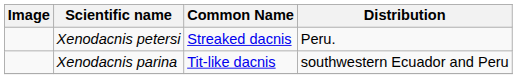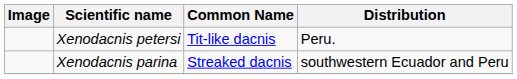Xenodacnis petersi | Common Name: Streaked dacnis -> Tit-like dacnis
Xenodacnis parina | Common Name: Tit-like dacnis -> Streaked dacnis
